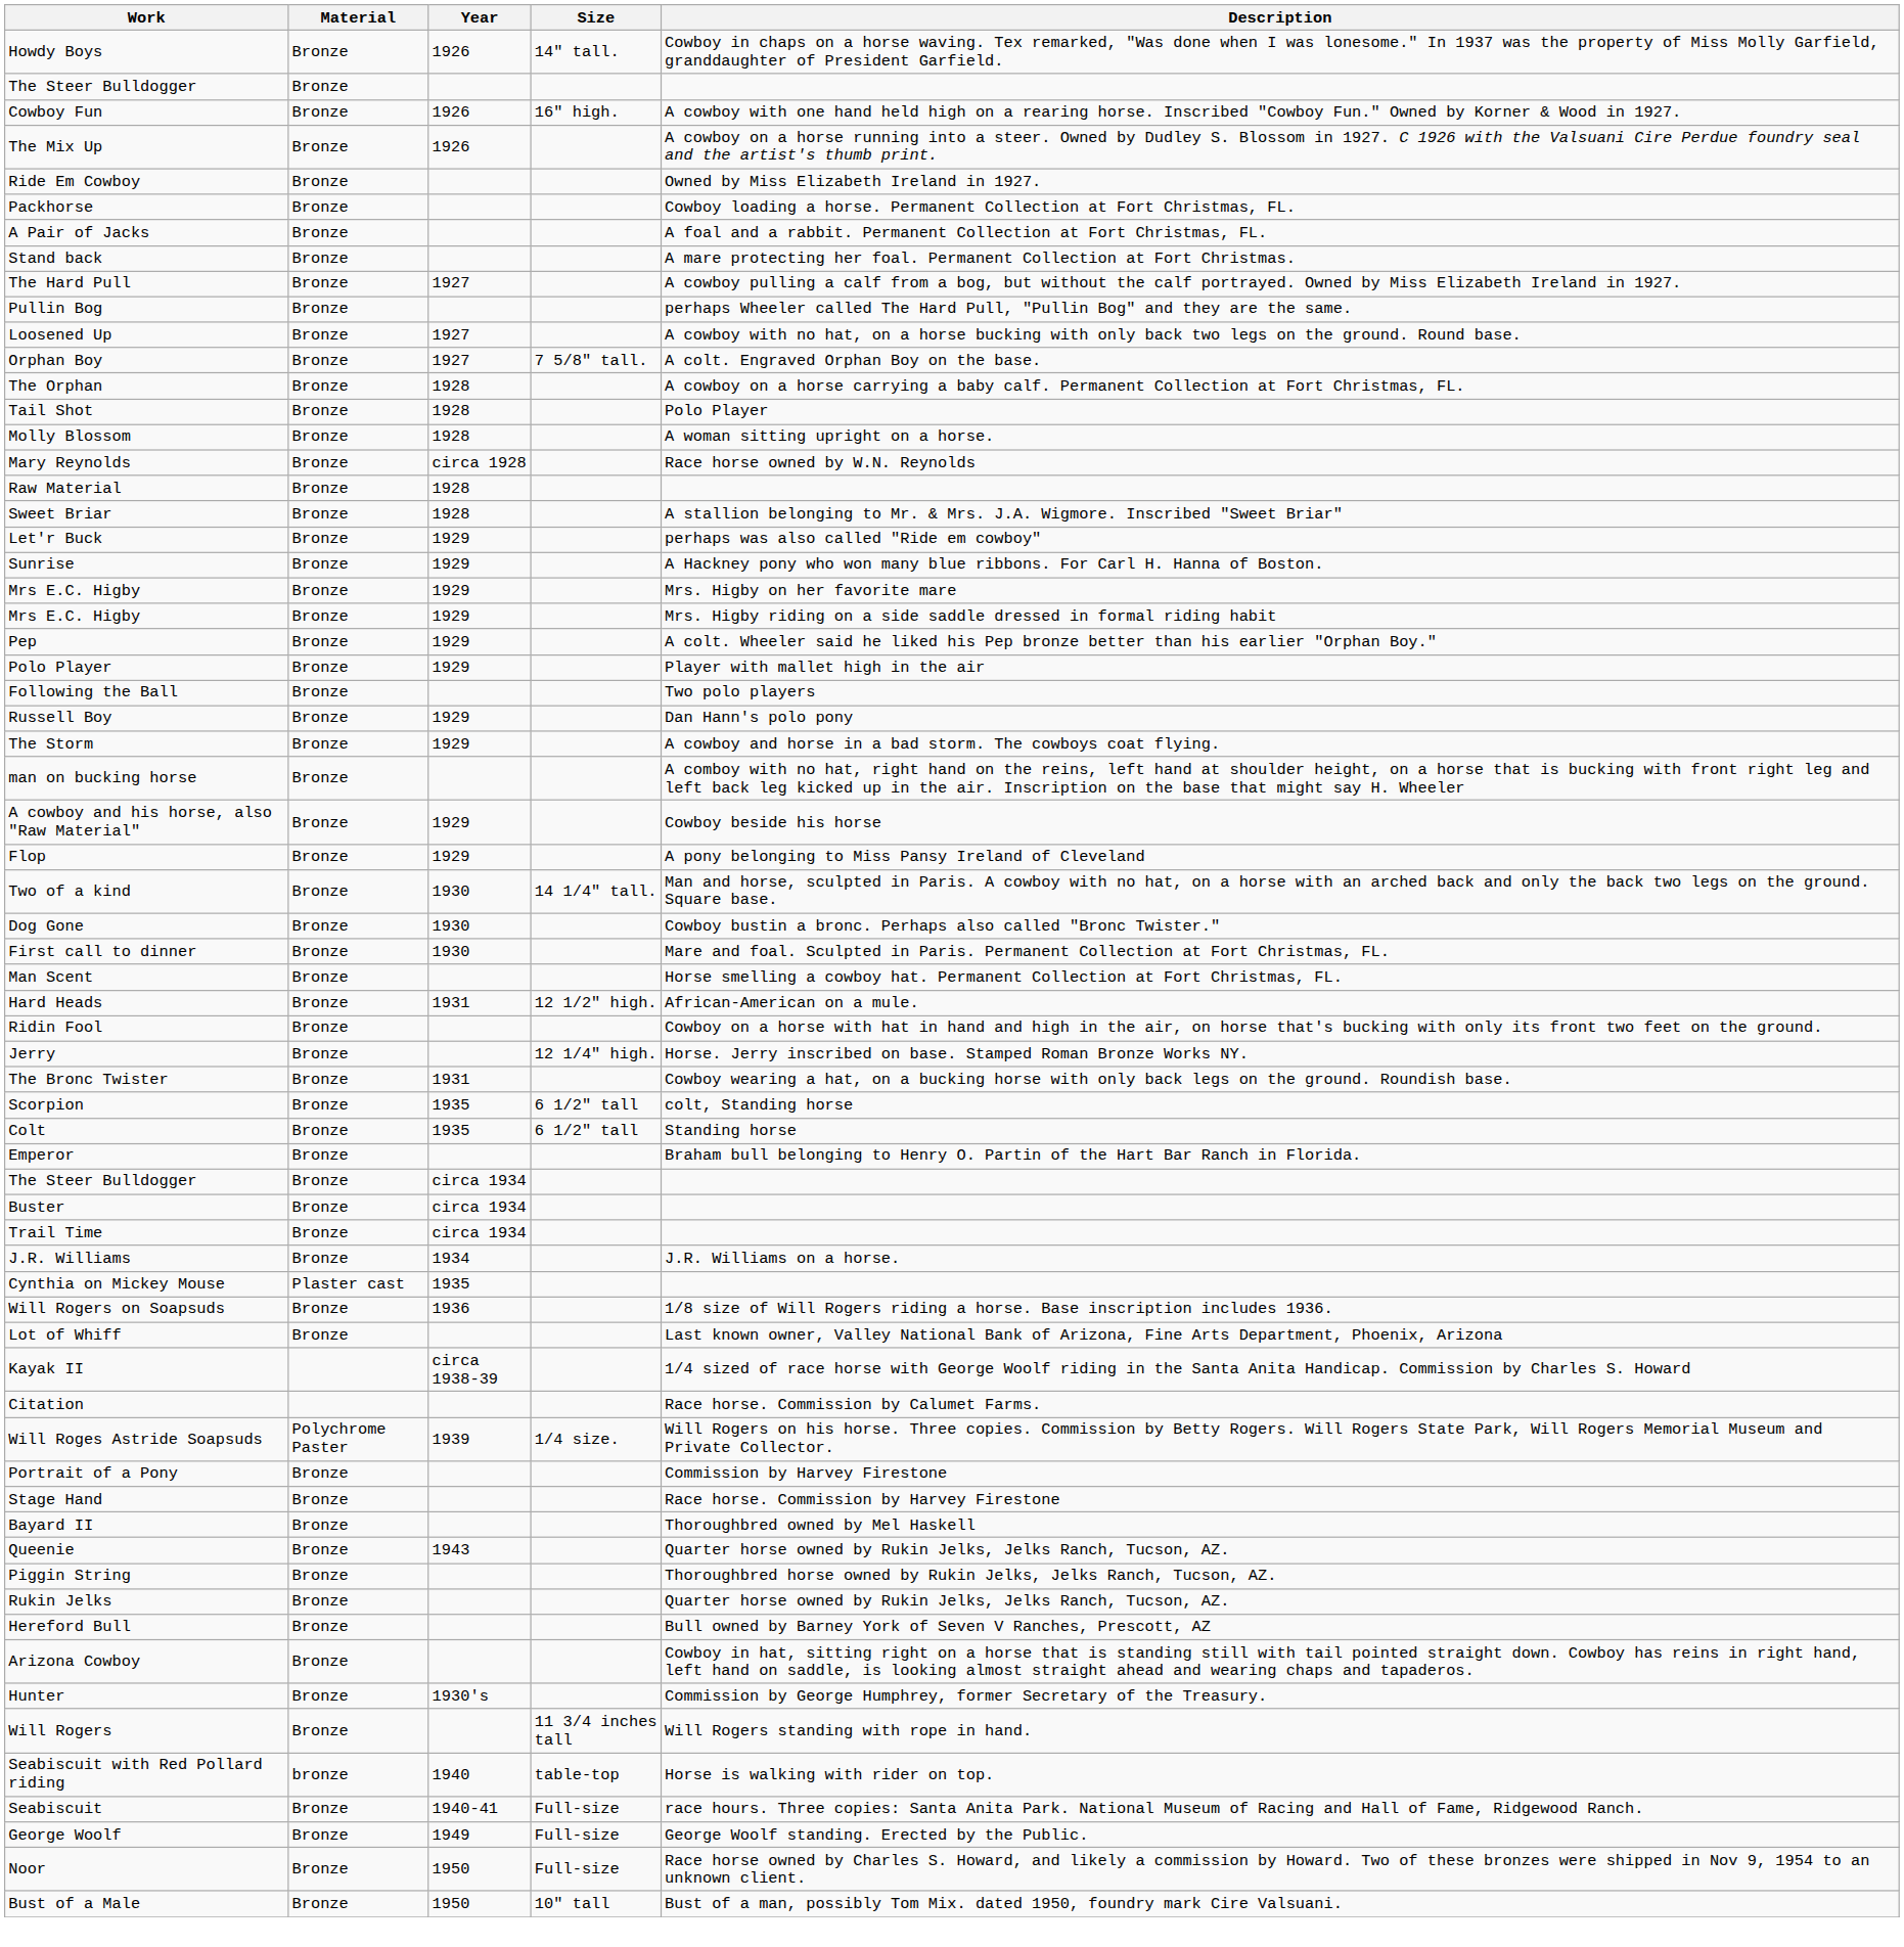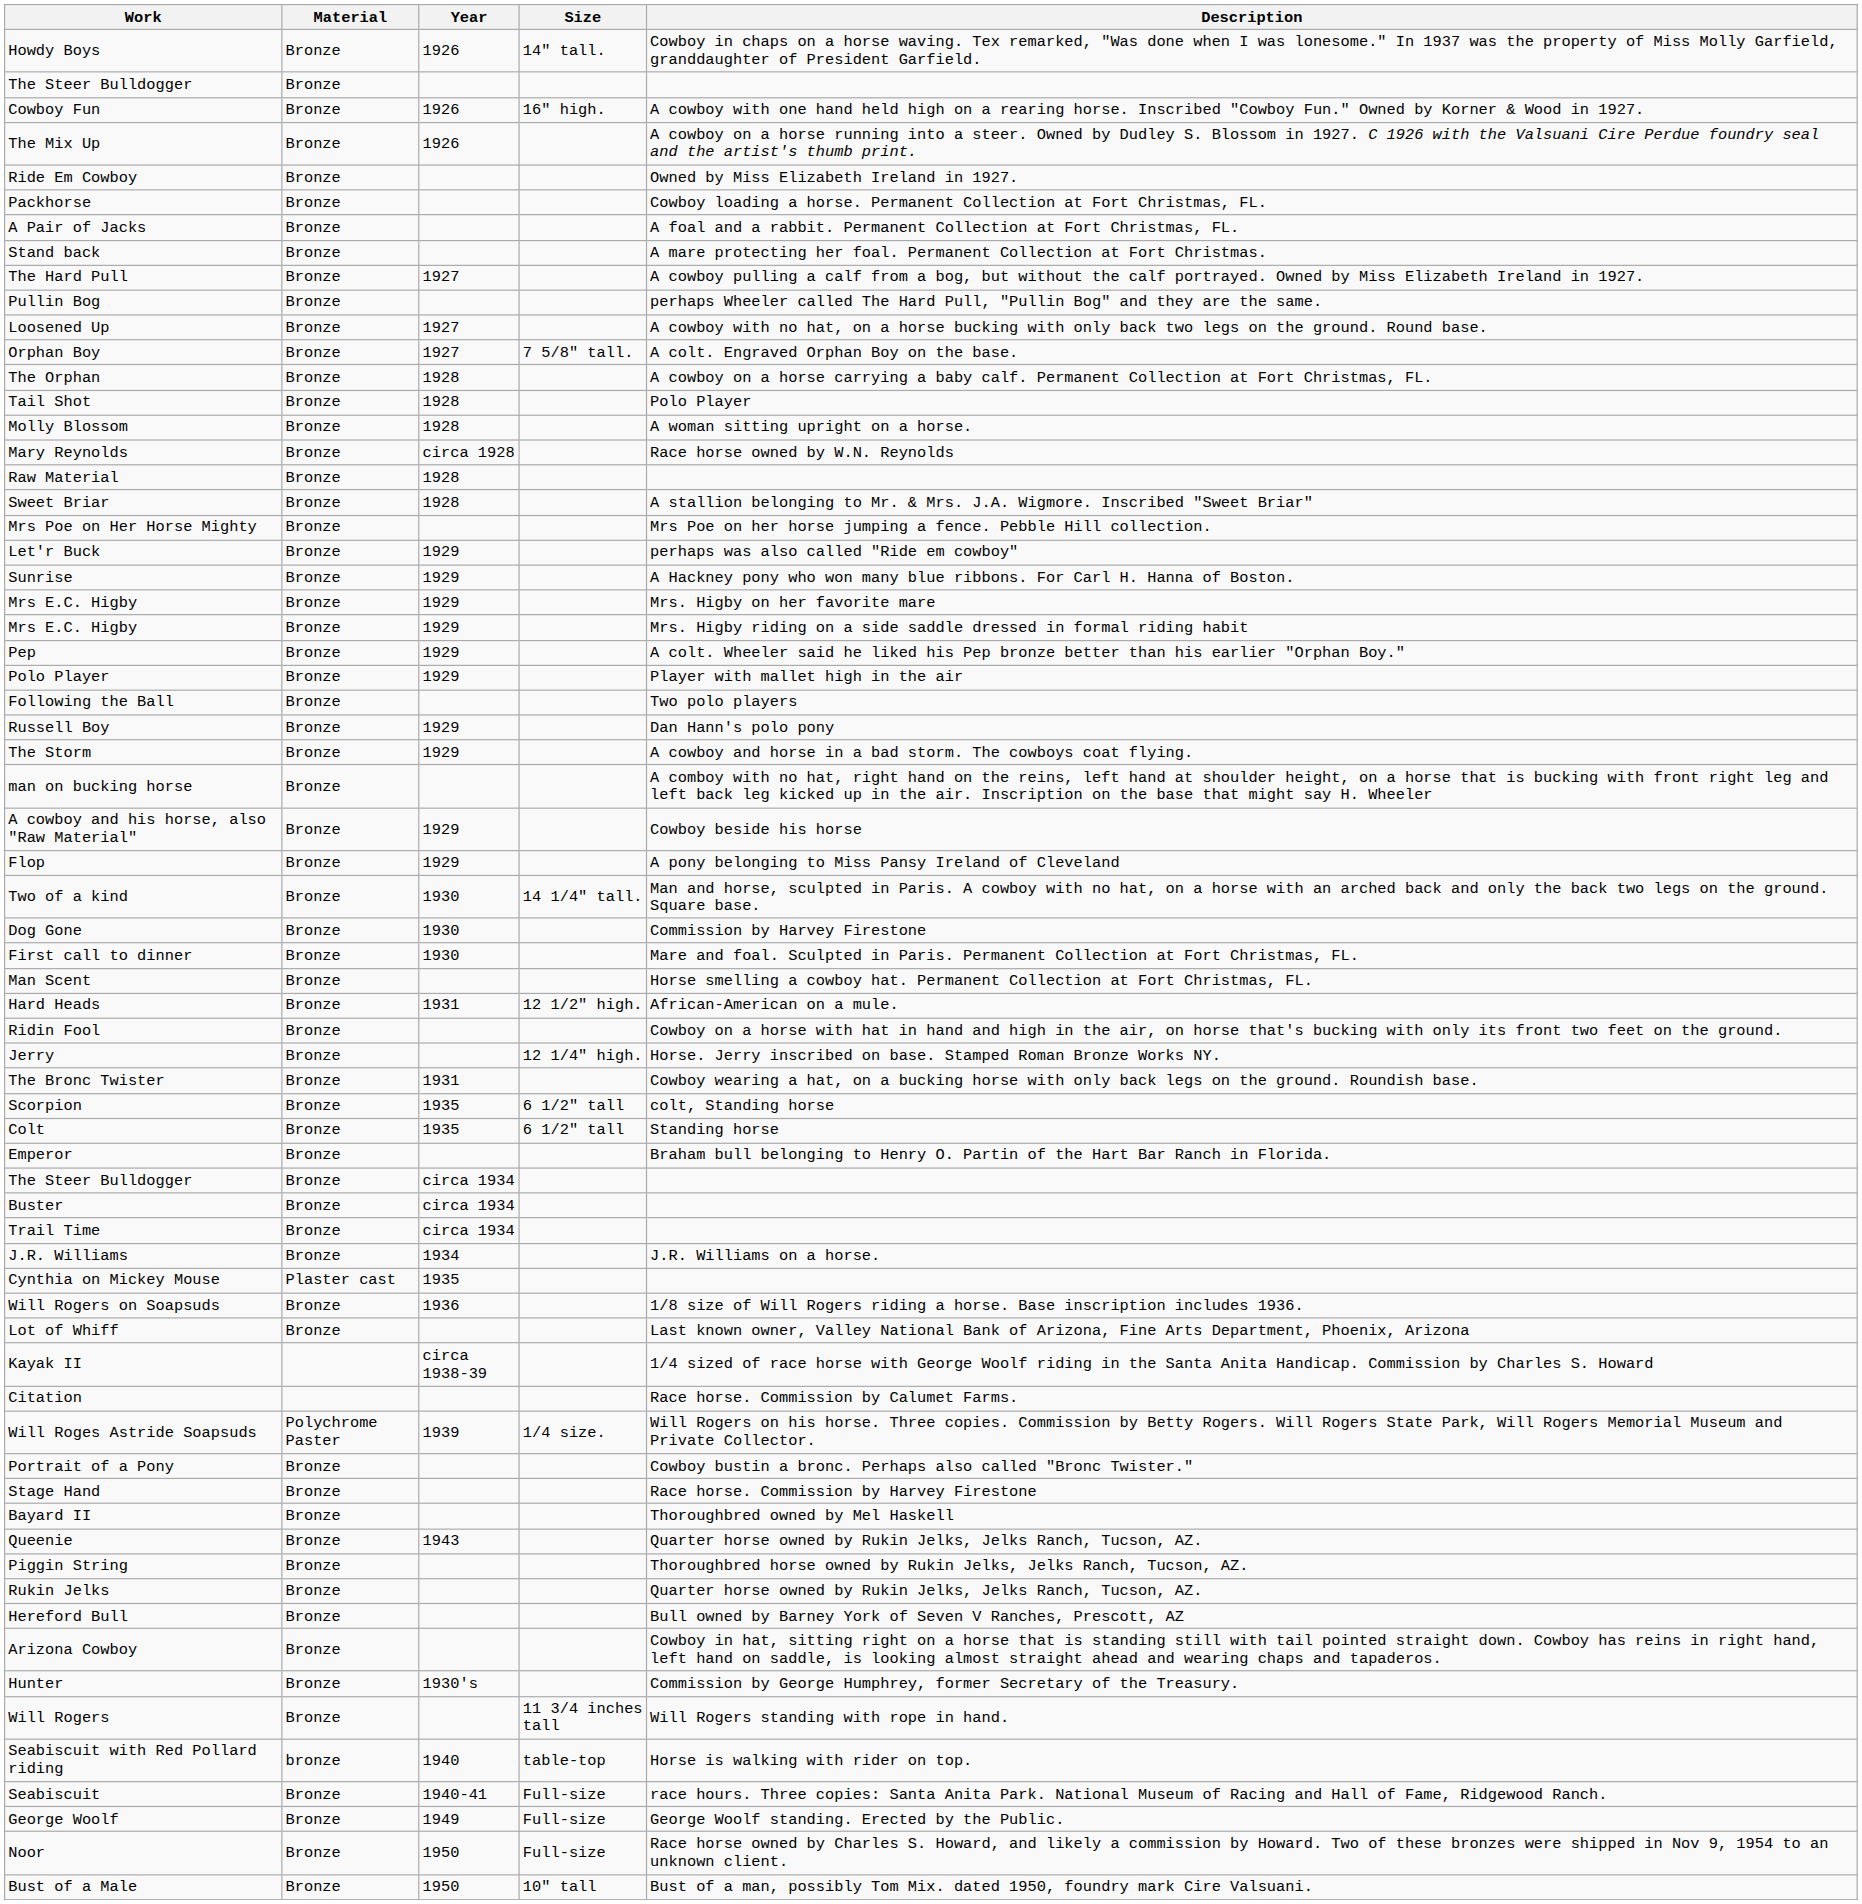+ row: Mrs Poe on Her Horse Mighty | Bronze | Mrs Poe on her horse jumping a fence. Pebble Hill collection.
Dog Gone | Description: Cowboy bustin a bronc. Perhaps also called "Bronc Twister." -> Commission by Harvey Firestone
Portrait of a Pony | Description: Commission by Harvey Firestone -> Cowboy bustin a bronc. Perhaps also called "Bronc Twister."
